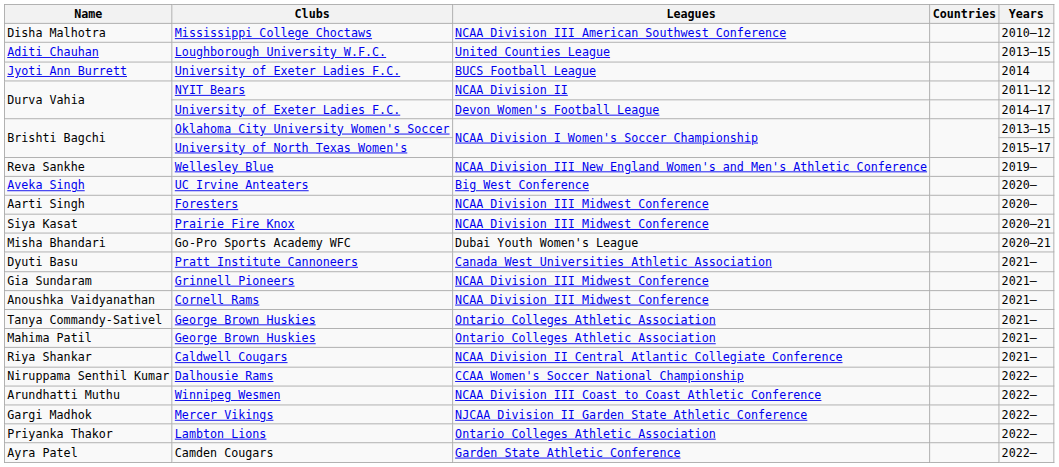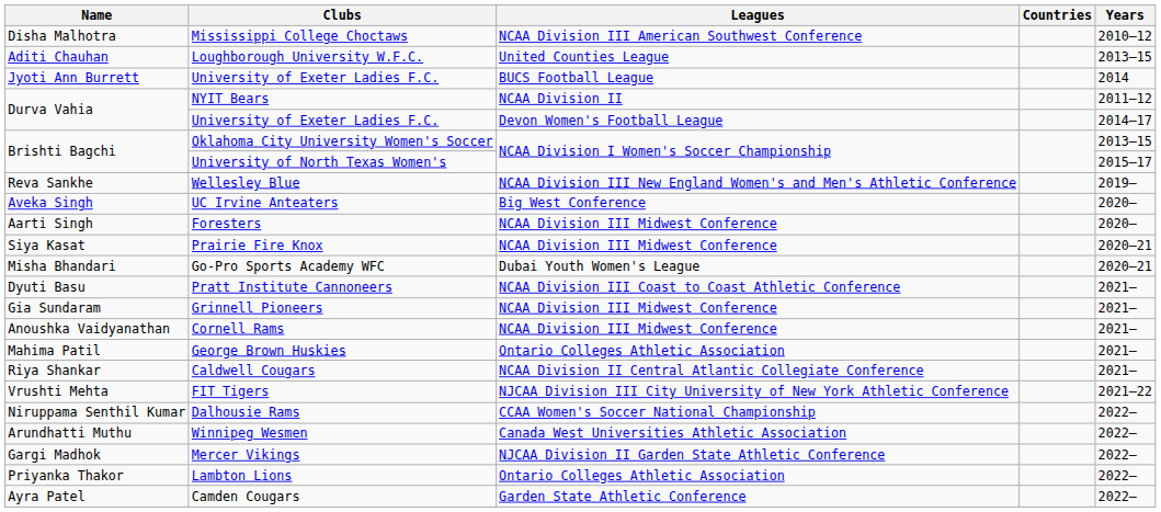Dyuti Basu | Leagues: Canada West Universities Athletic Association -> NCAA Division III Coast to Coast Athletic Conference
- row: Tanya Commandy-Sativel | George Brown Huskies | Ontario Colleges Athletic Association | 2021–
+ row: Vrushti Mehta | FIT Tigers | NJCAA Division III City University of New York Athletic Conference | 2021–22
Arundhatti Muthu | Leagues: NCAA Division III Coast to Coast Athletic Conference -> Canada West Universities Athletic Association
